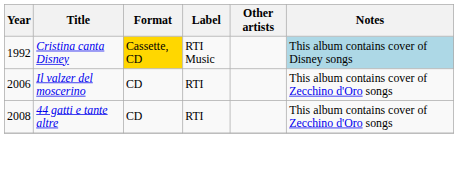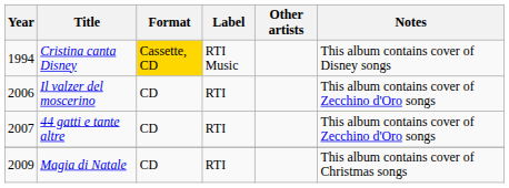Cristina canta Disney | Year: 1992 -> 1994
Cristina canta Disney | Notes: lightblue background -> no background
44 gatti e tante altre | Year: 2008 -> 2007
+ row: 2009 | Magia di Natale | CD | RTI | This album contains cover of Christmas songs
